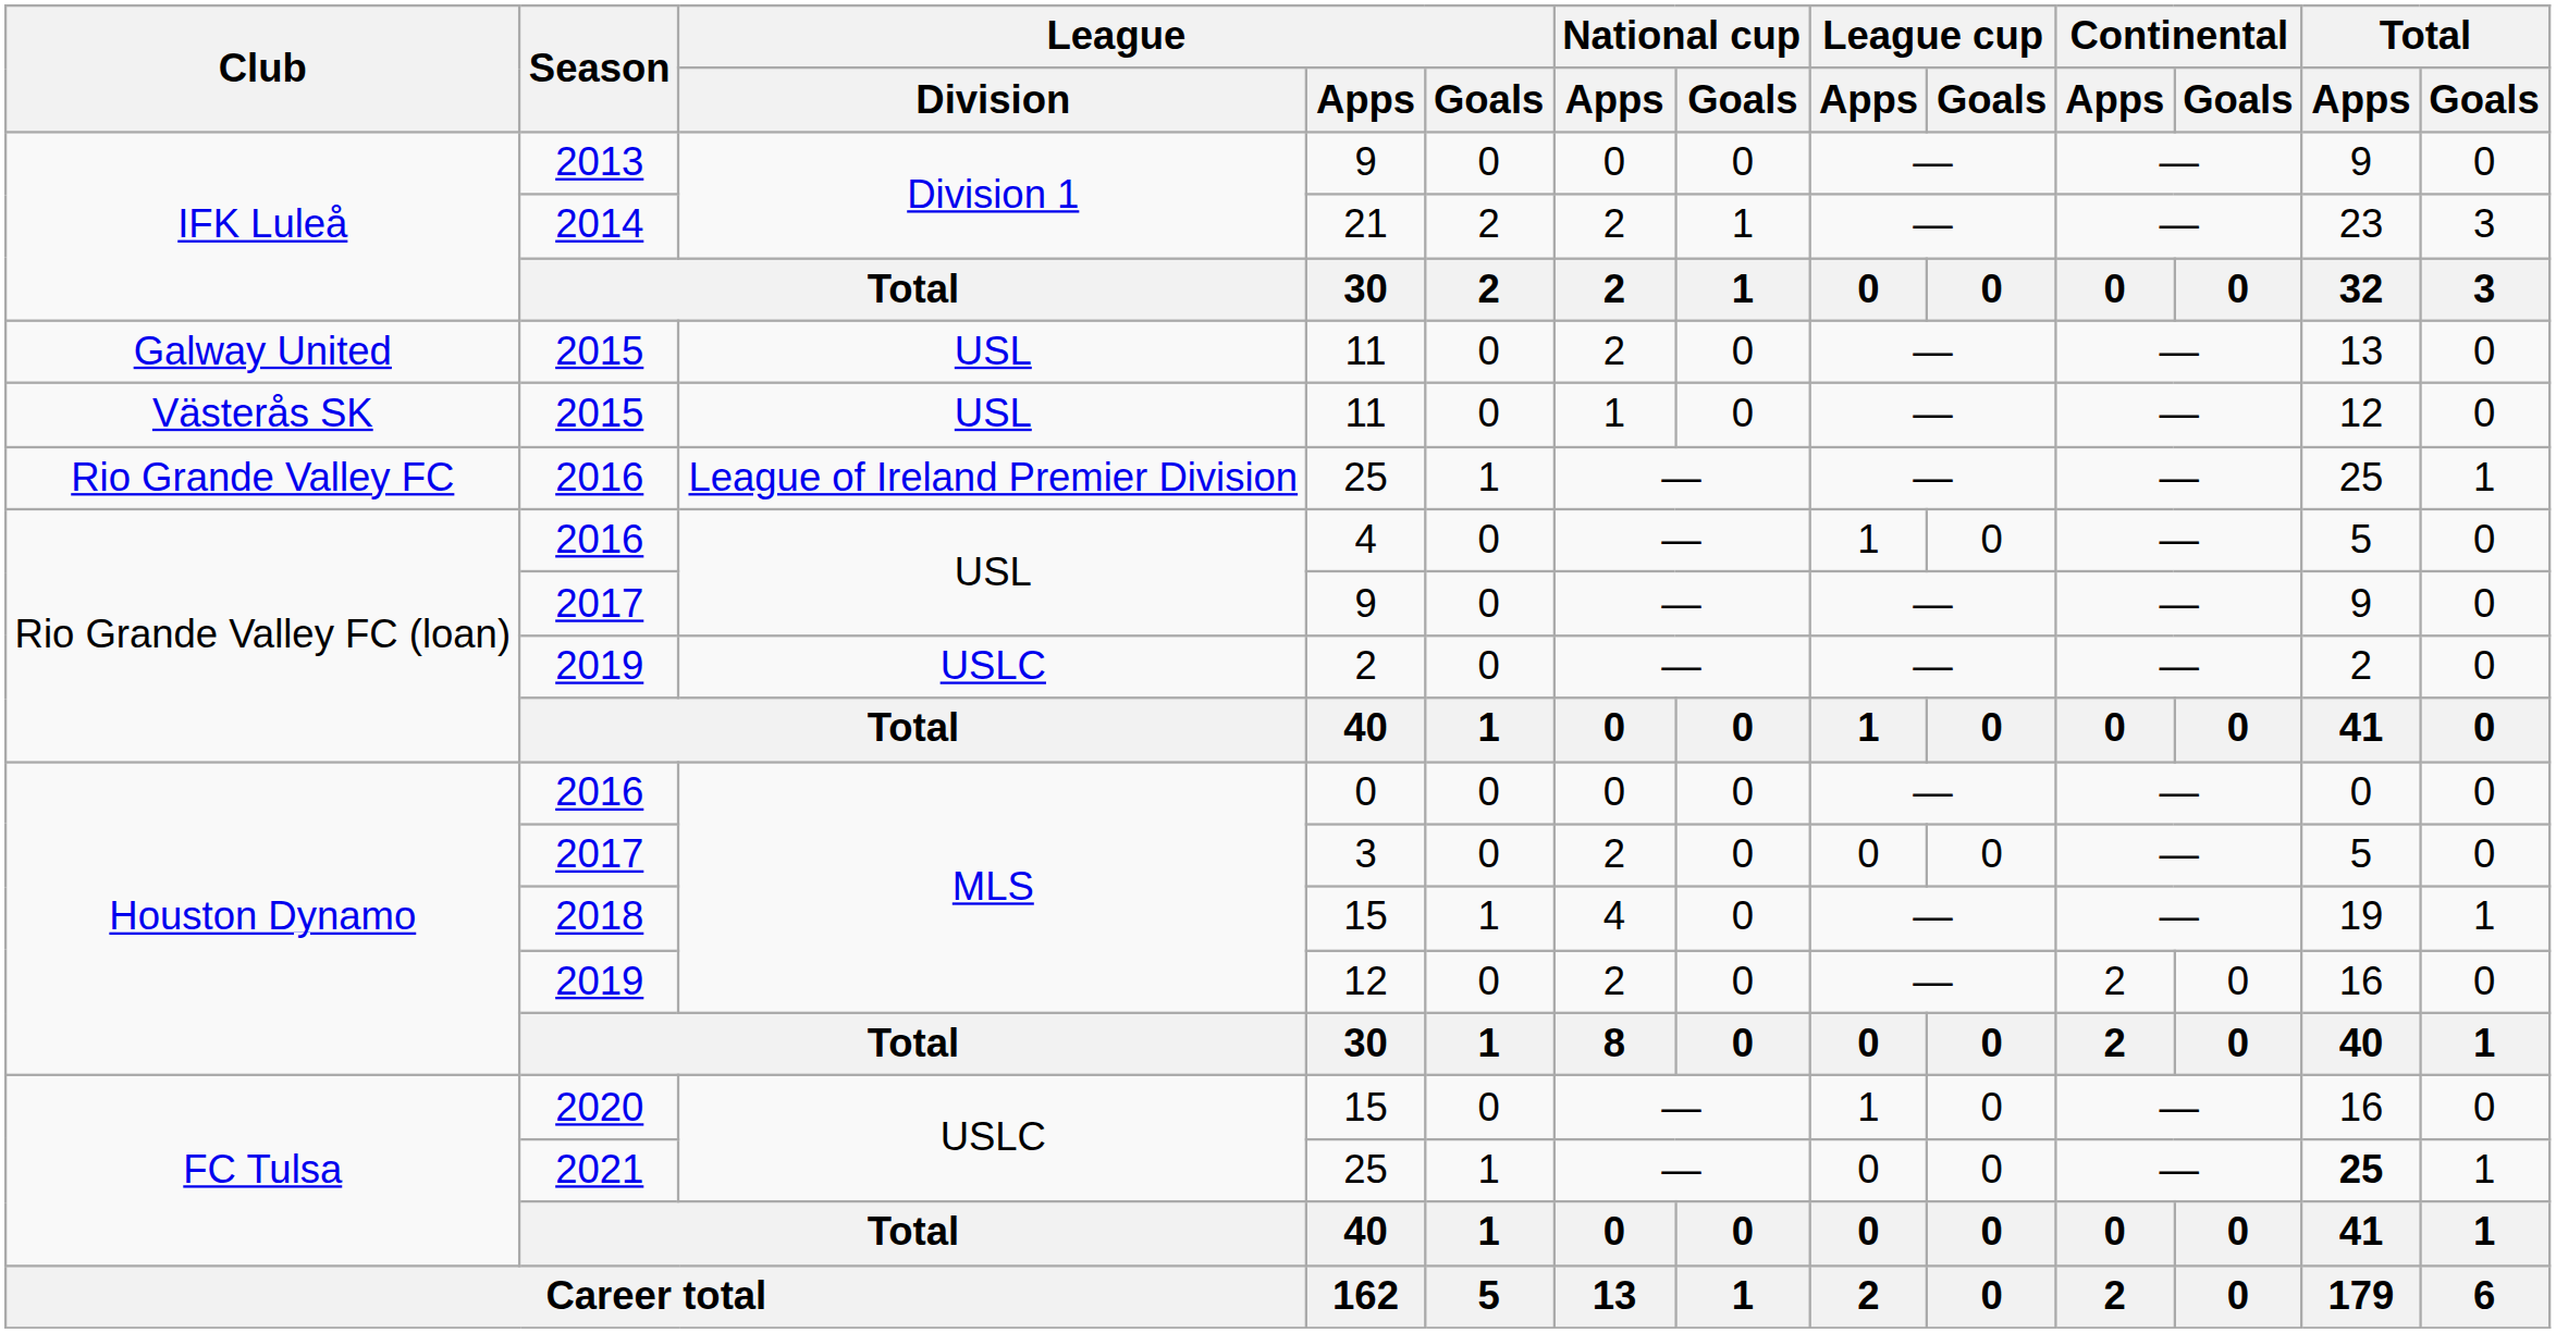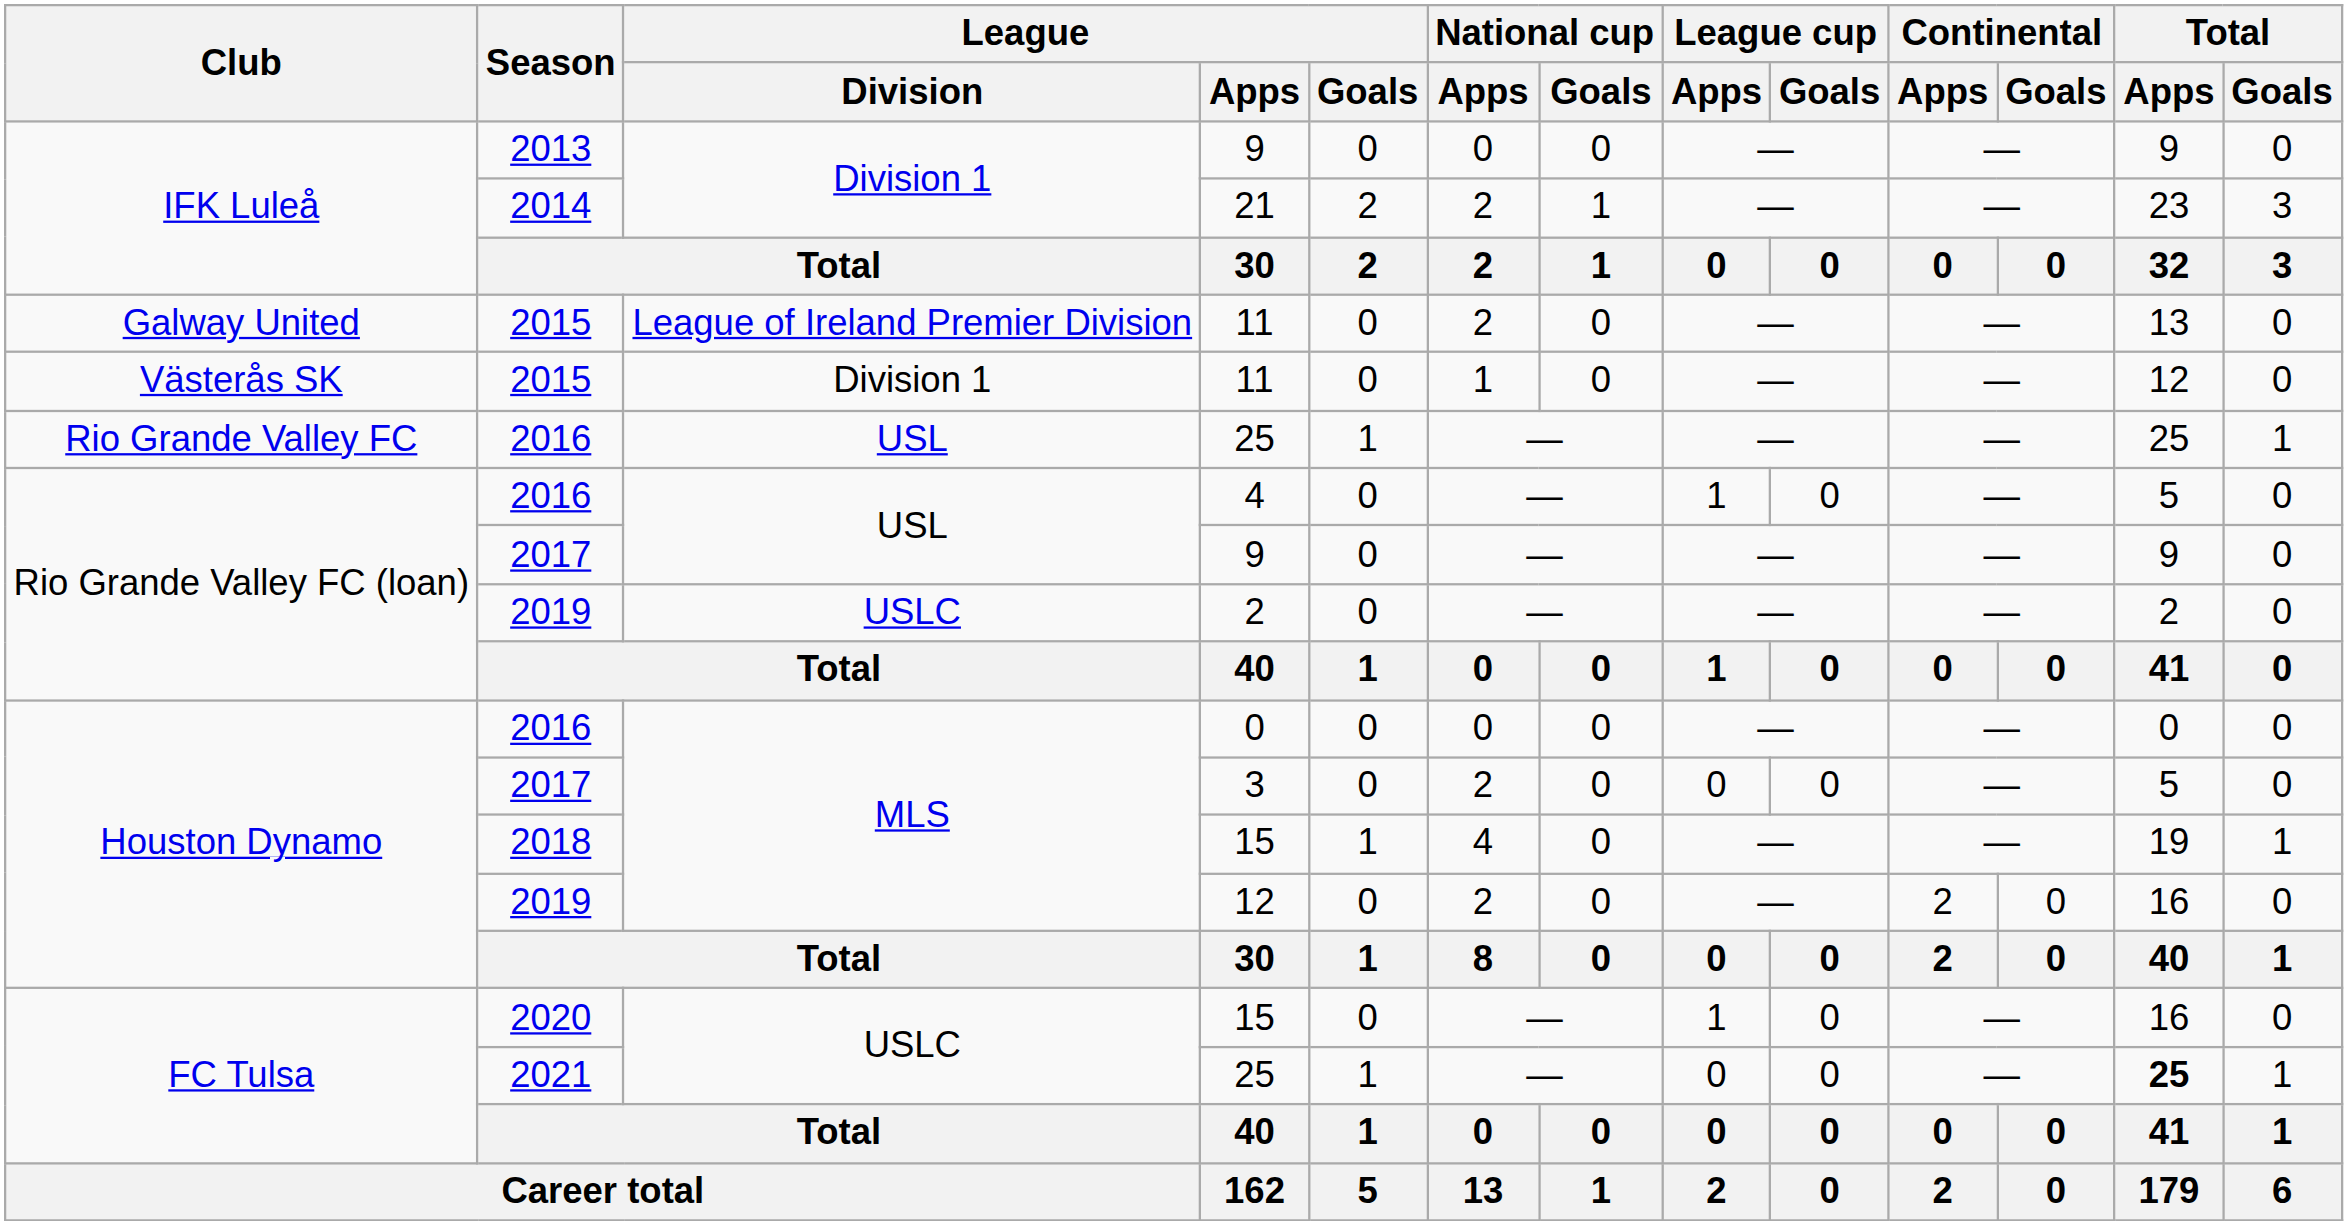Galway United / 11 | League / Division: USL -> League of Ireland Premier Division
Västerås SK / 11 | League / Division: USL -> Division 1
Rio Grande Valley FC / 25 | League / Division: League of Ireland Premier Division -> USL
